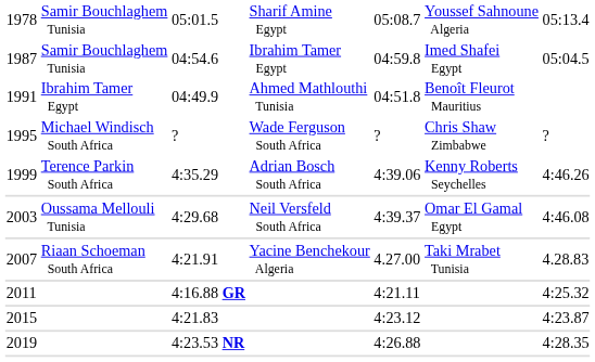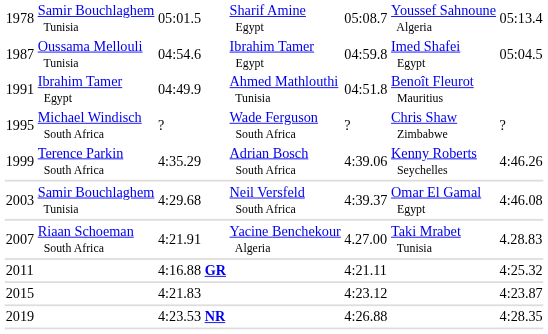1987 | column 2: Samir Bouchlaghem Tunisia -> Oussama Mellouli Tunisia
2003 | column 2: Oussama Mellouli Tunisia -> Samir Bouchlaghem Tunisia
